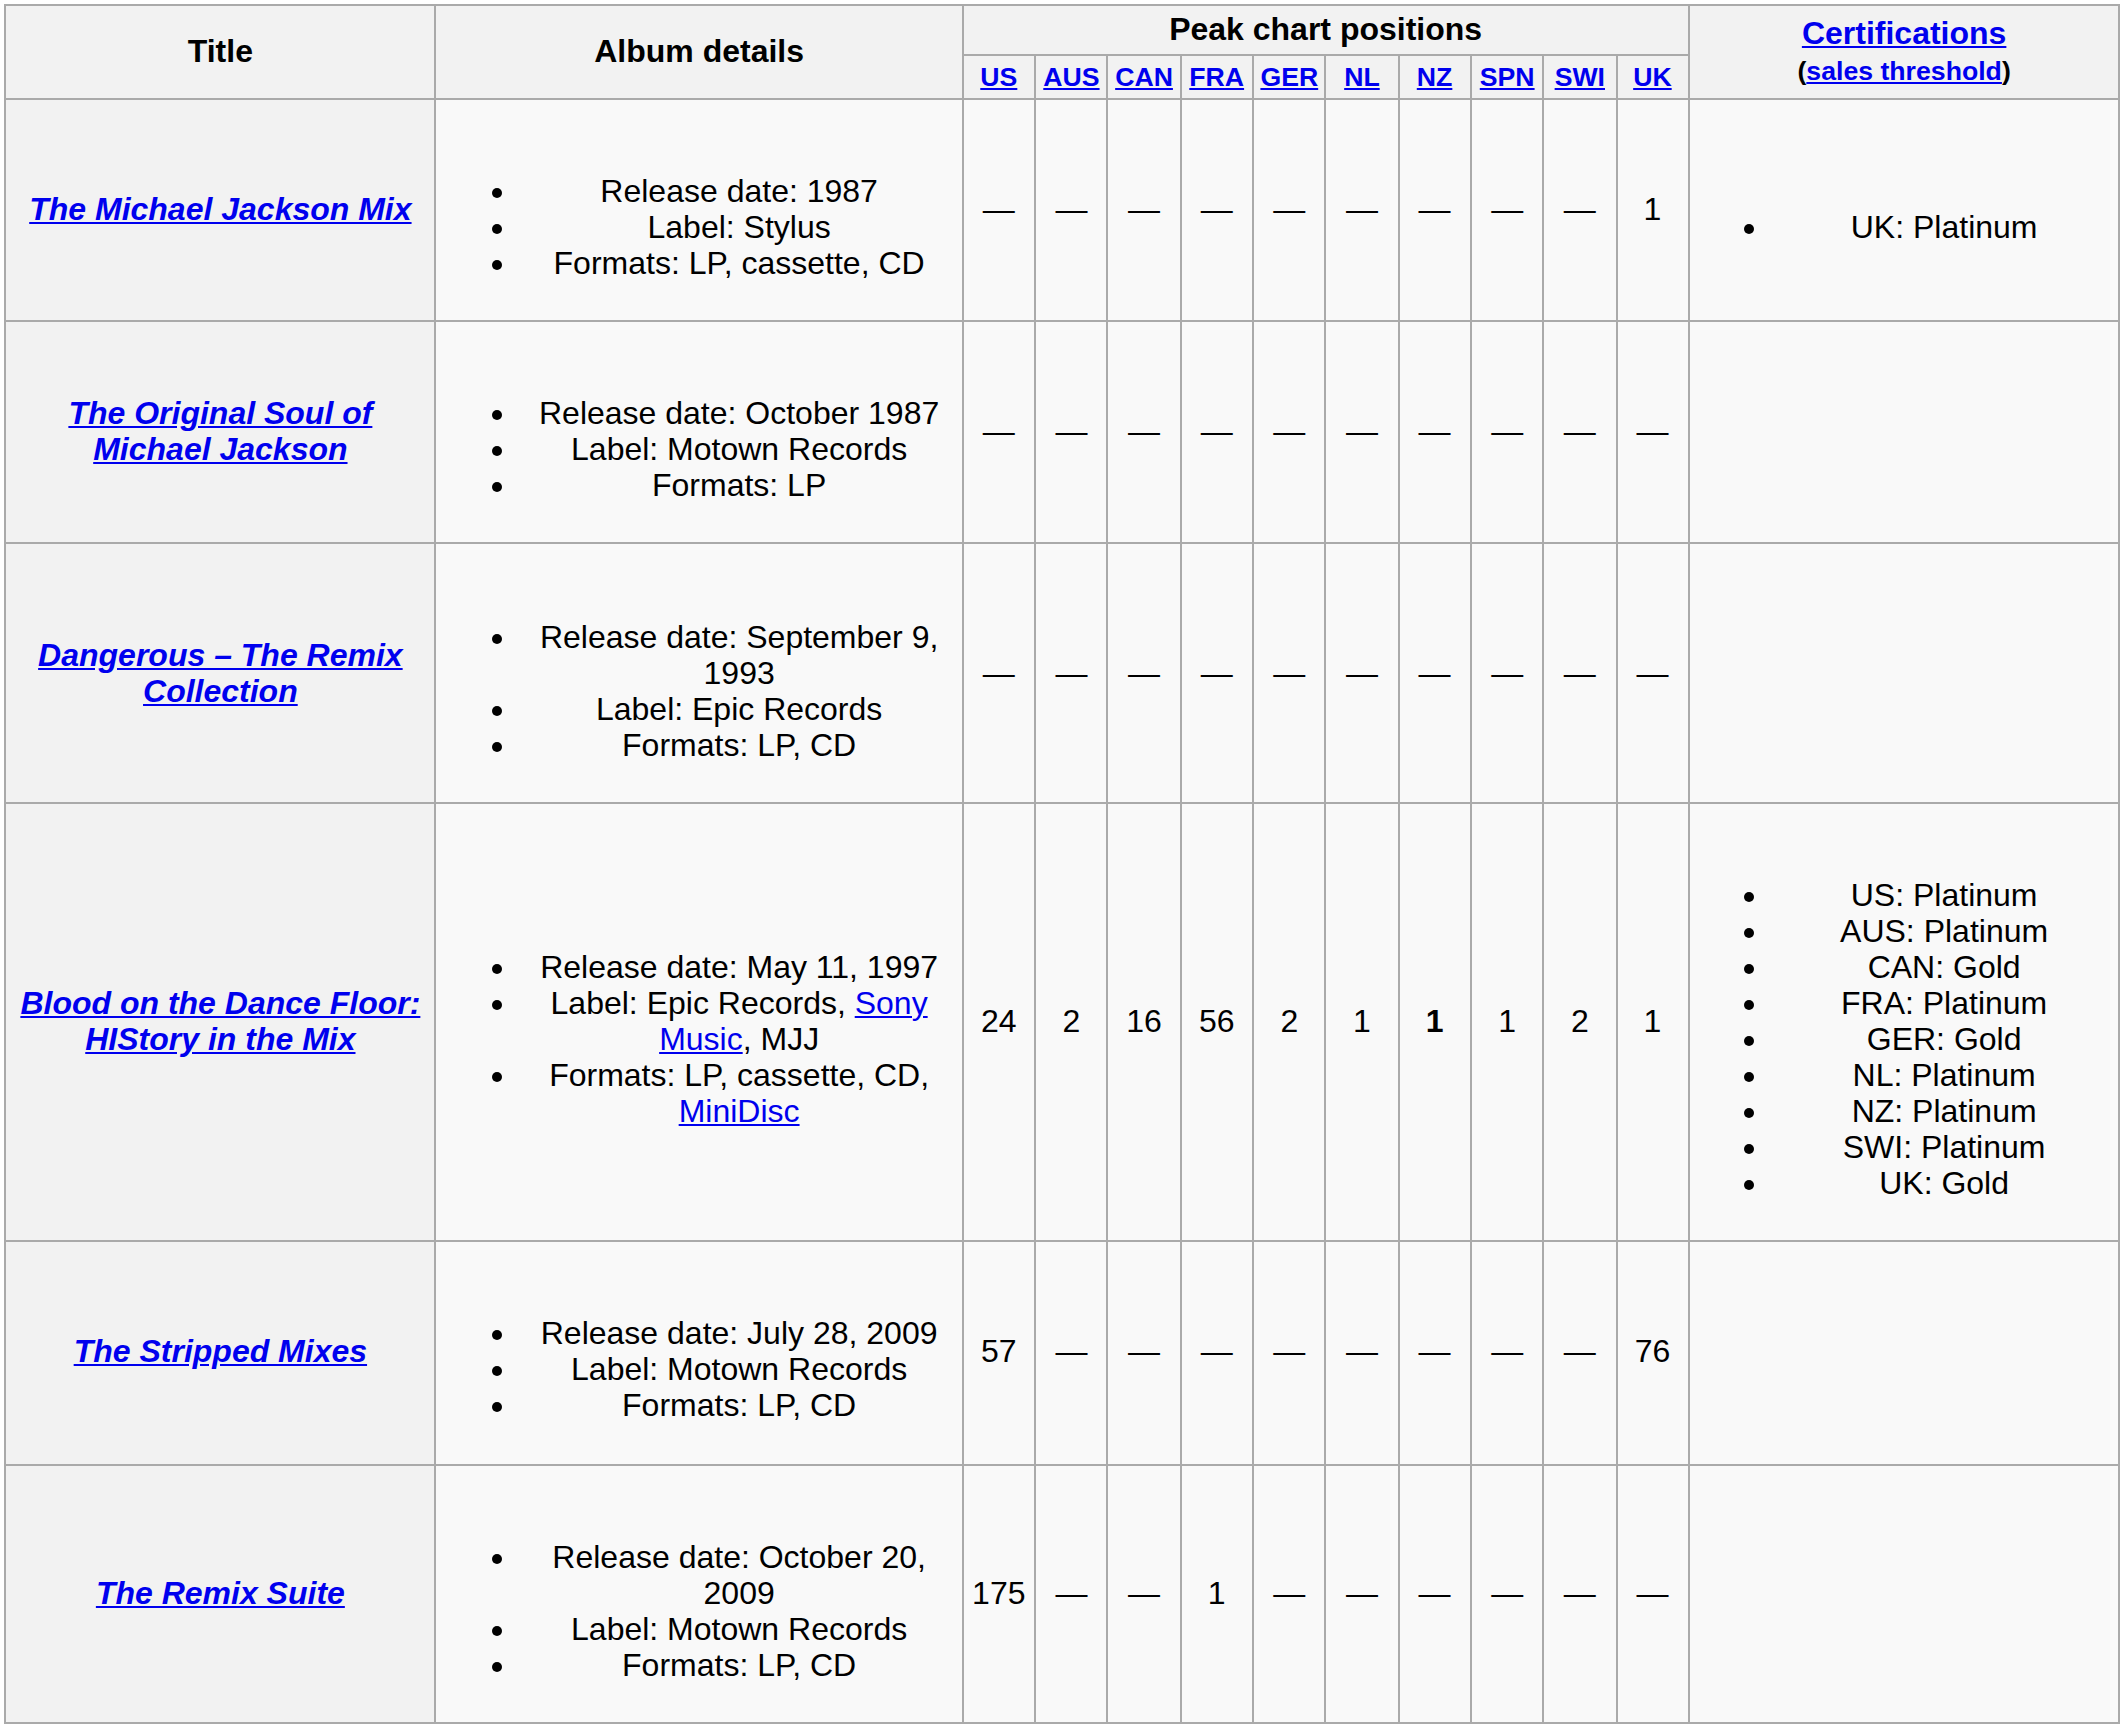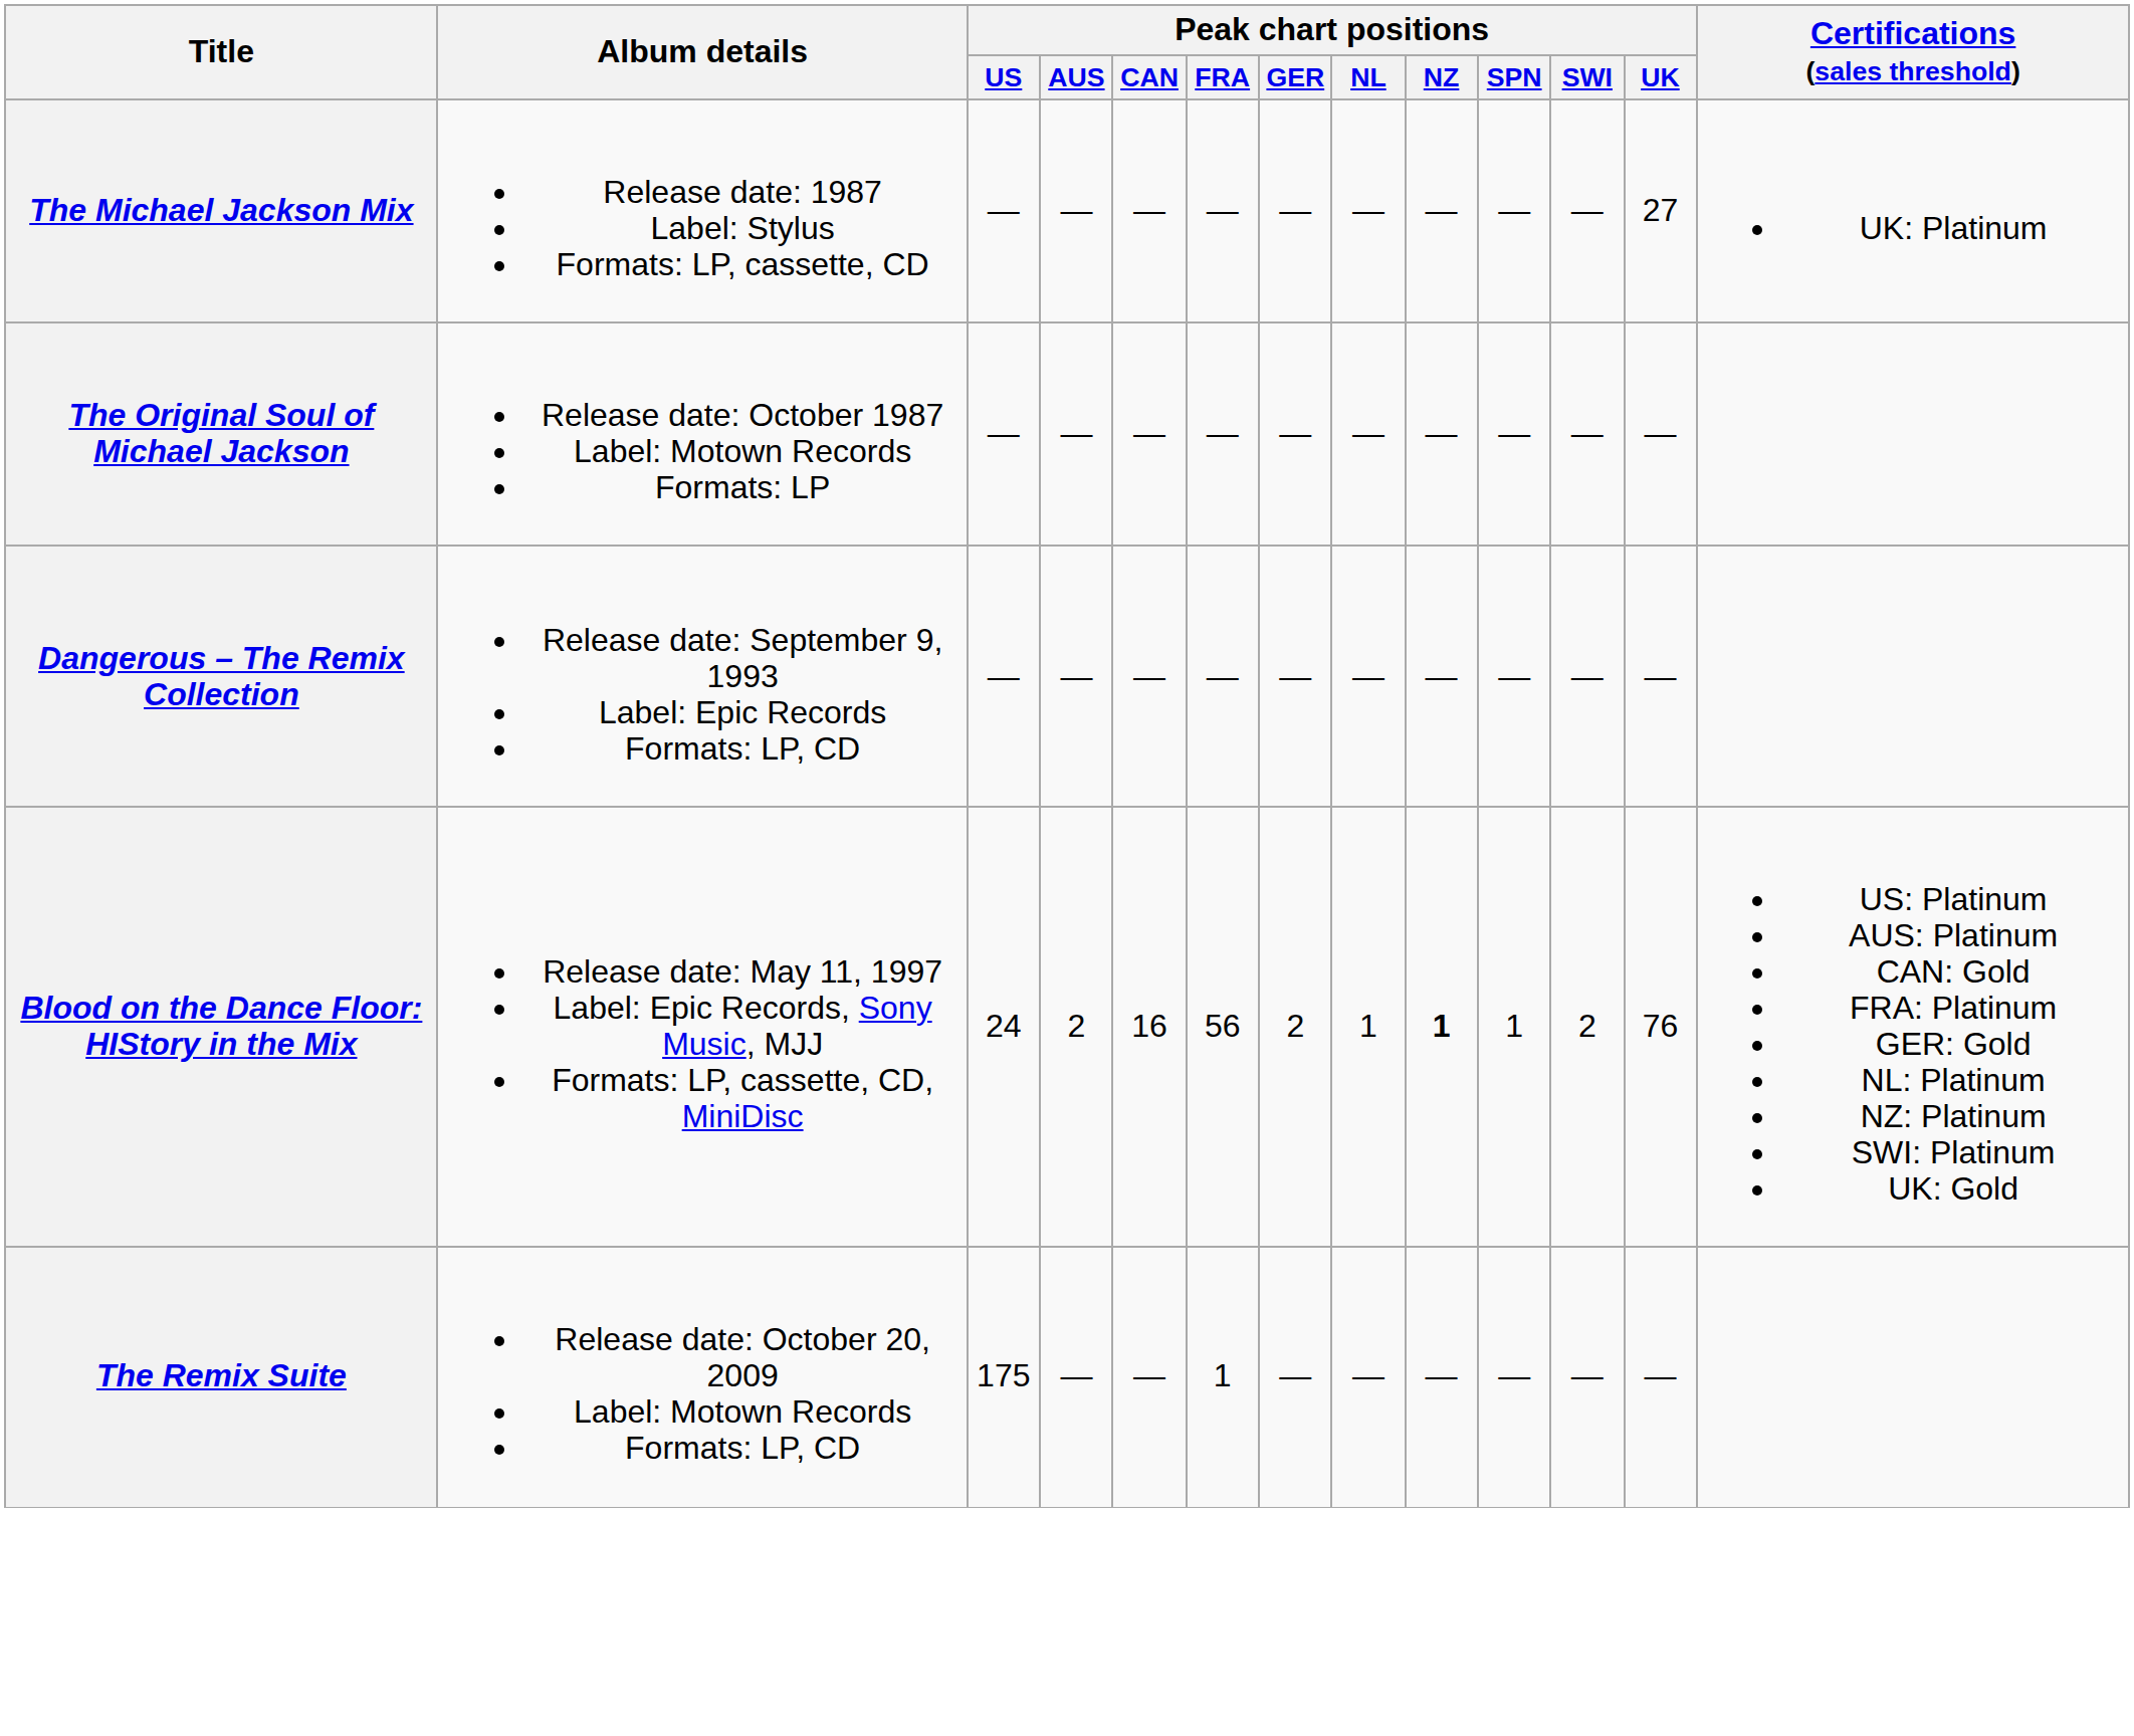The Michael Jackson Mix | Peak chart positions / UK: 1 -> 27
Blood on the Dance Floor: HIStory in the Mix | Peak chart positions / UK: 1 -> 76
- row: The Stripped Mixes | Release date: July 28, 2009 Label: Motown Records Formats: LP, CD | 57 | — | — | — | — | — | — | — | — | 76
